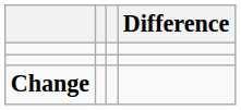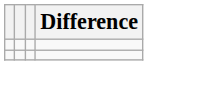- row: Change
